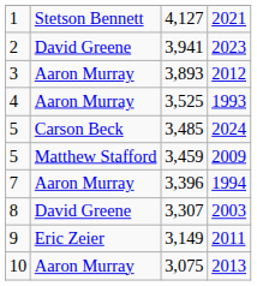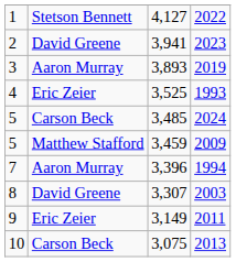4,127 | column 4: 2021 -> 2022
3,893 | column 4: 2012 -> 2019
3,525 | column 2: Aaron Murray -> Eric Zeier
3,075 | column 2: Aaron Murray -> Carson Beck
